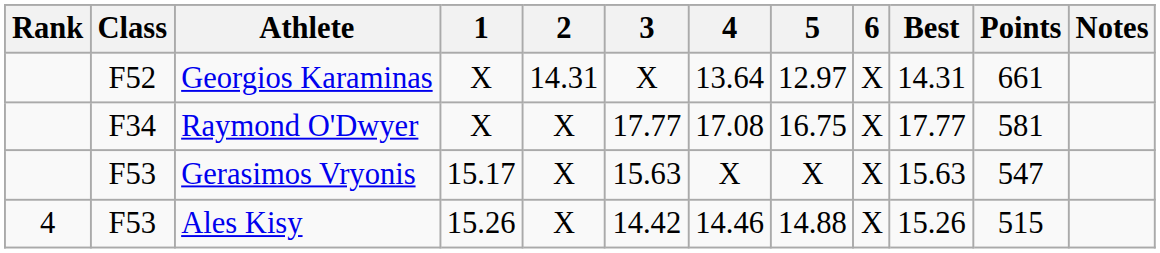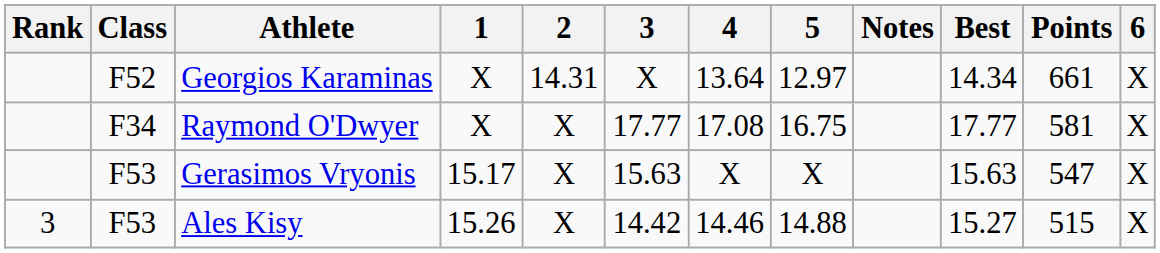columns swapped: 6 <-> Notes
Georgios Karaminas | Best: 14.31 -> 14.34
Ales Kisy | Rank: 4 -> 3
Ales Kisy | Best: 15.26 -> 15.27
